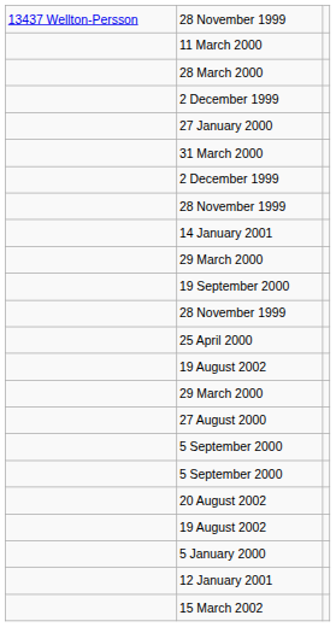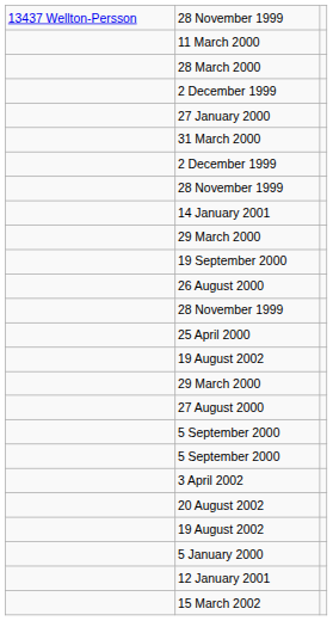+ row: 26 August 2000
+ row: 3 April 2002
